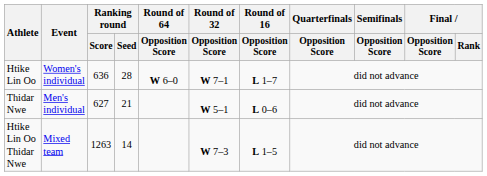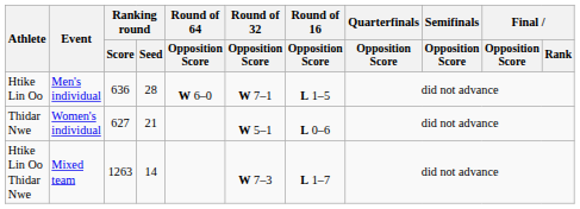Htike Lin Oo | Event: Women's individual -> Men's individual
Htike Lin Oo | Round of 16 / Opposition Score: L 1–7 -> L 1–5
Thidar Nwe | Event: Men's individual -> Women's individual
Htike Lin Oo Thidar Nwe | Round of 16 / Opposition Score: L 1–5 -> L 1–7
